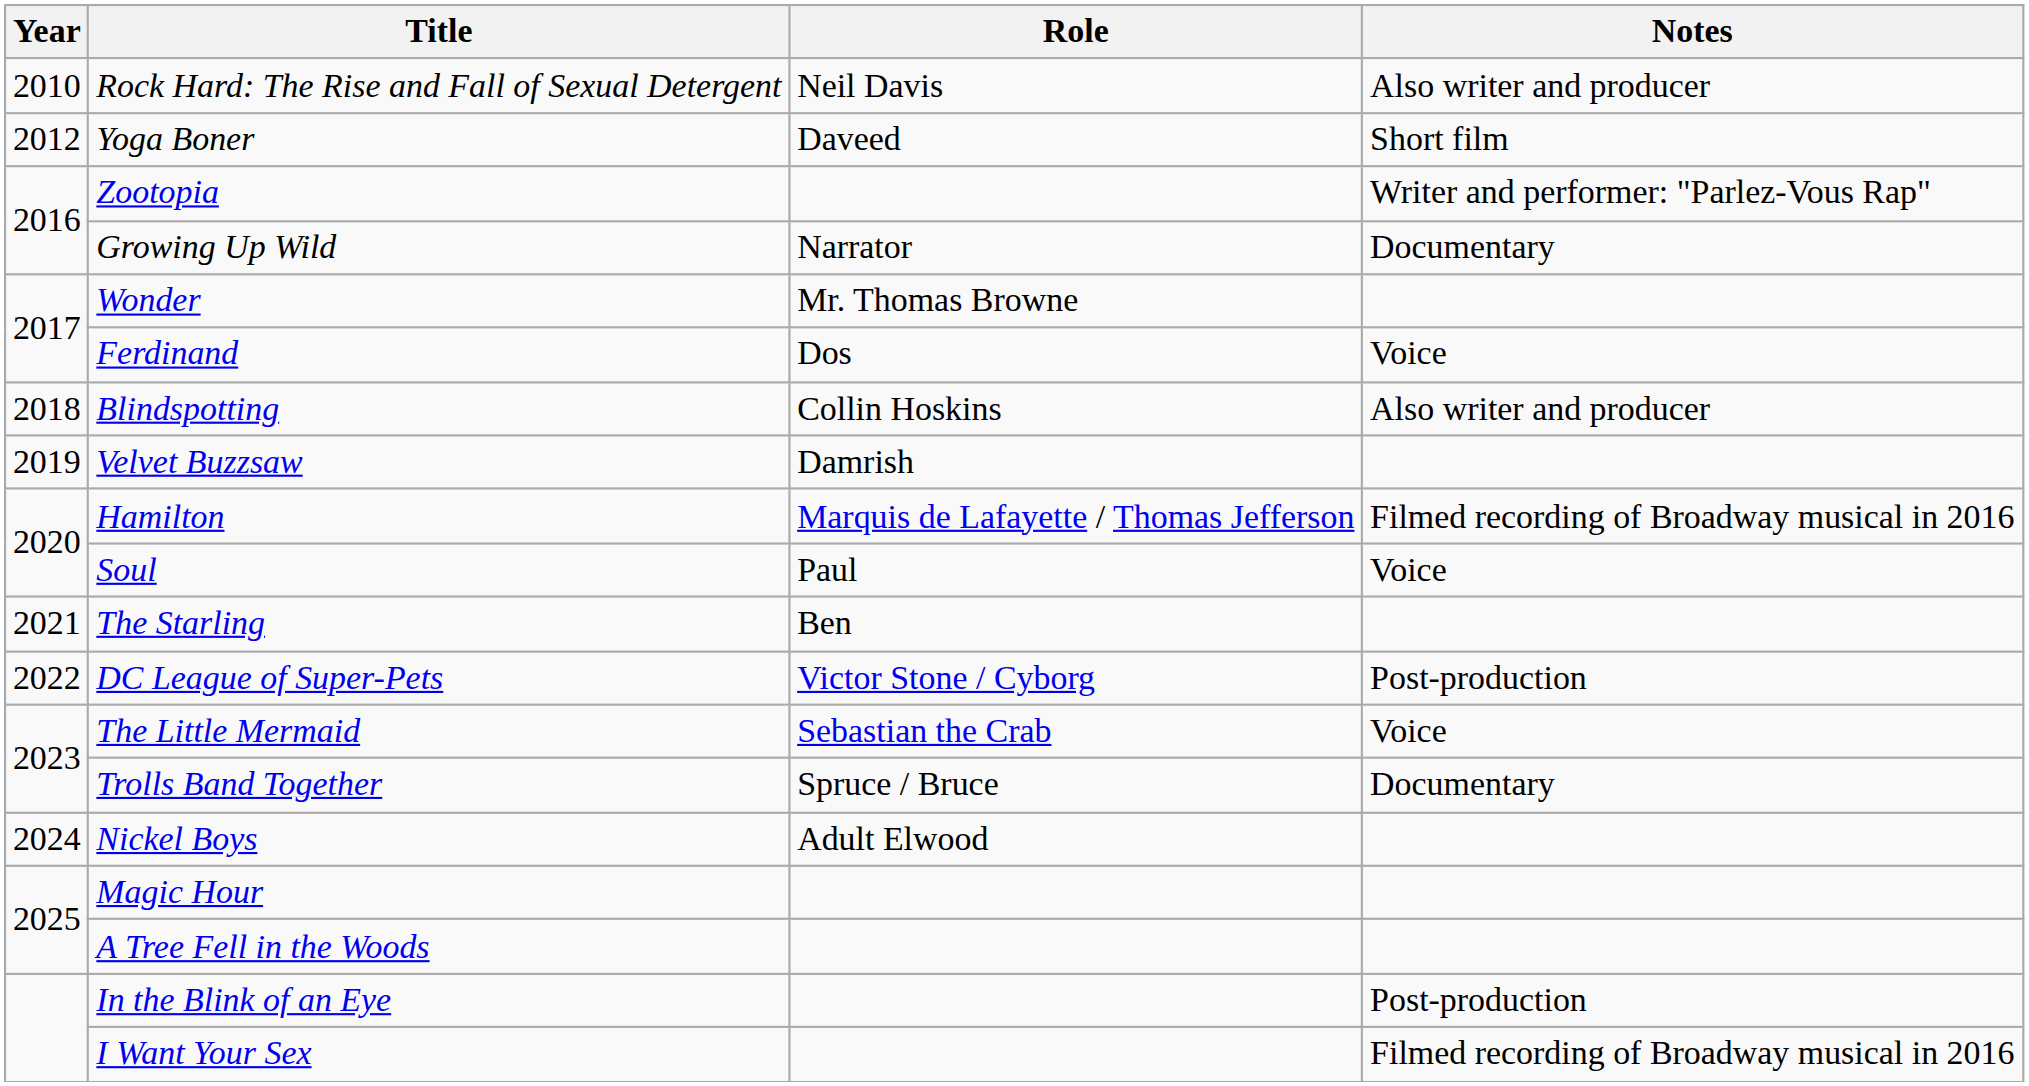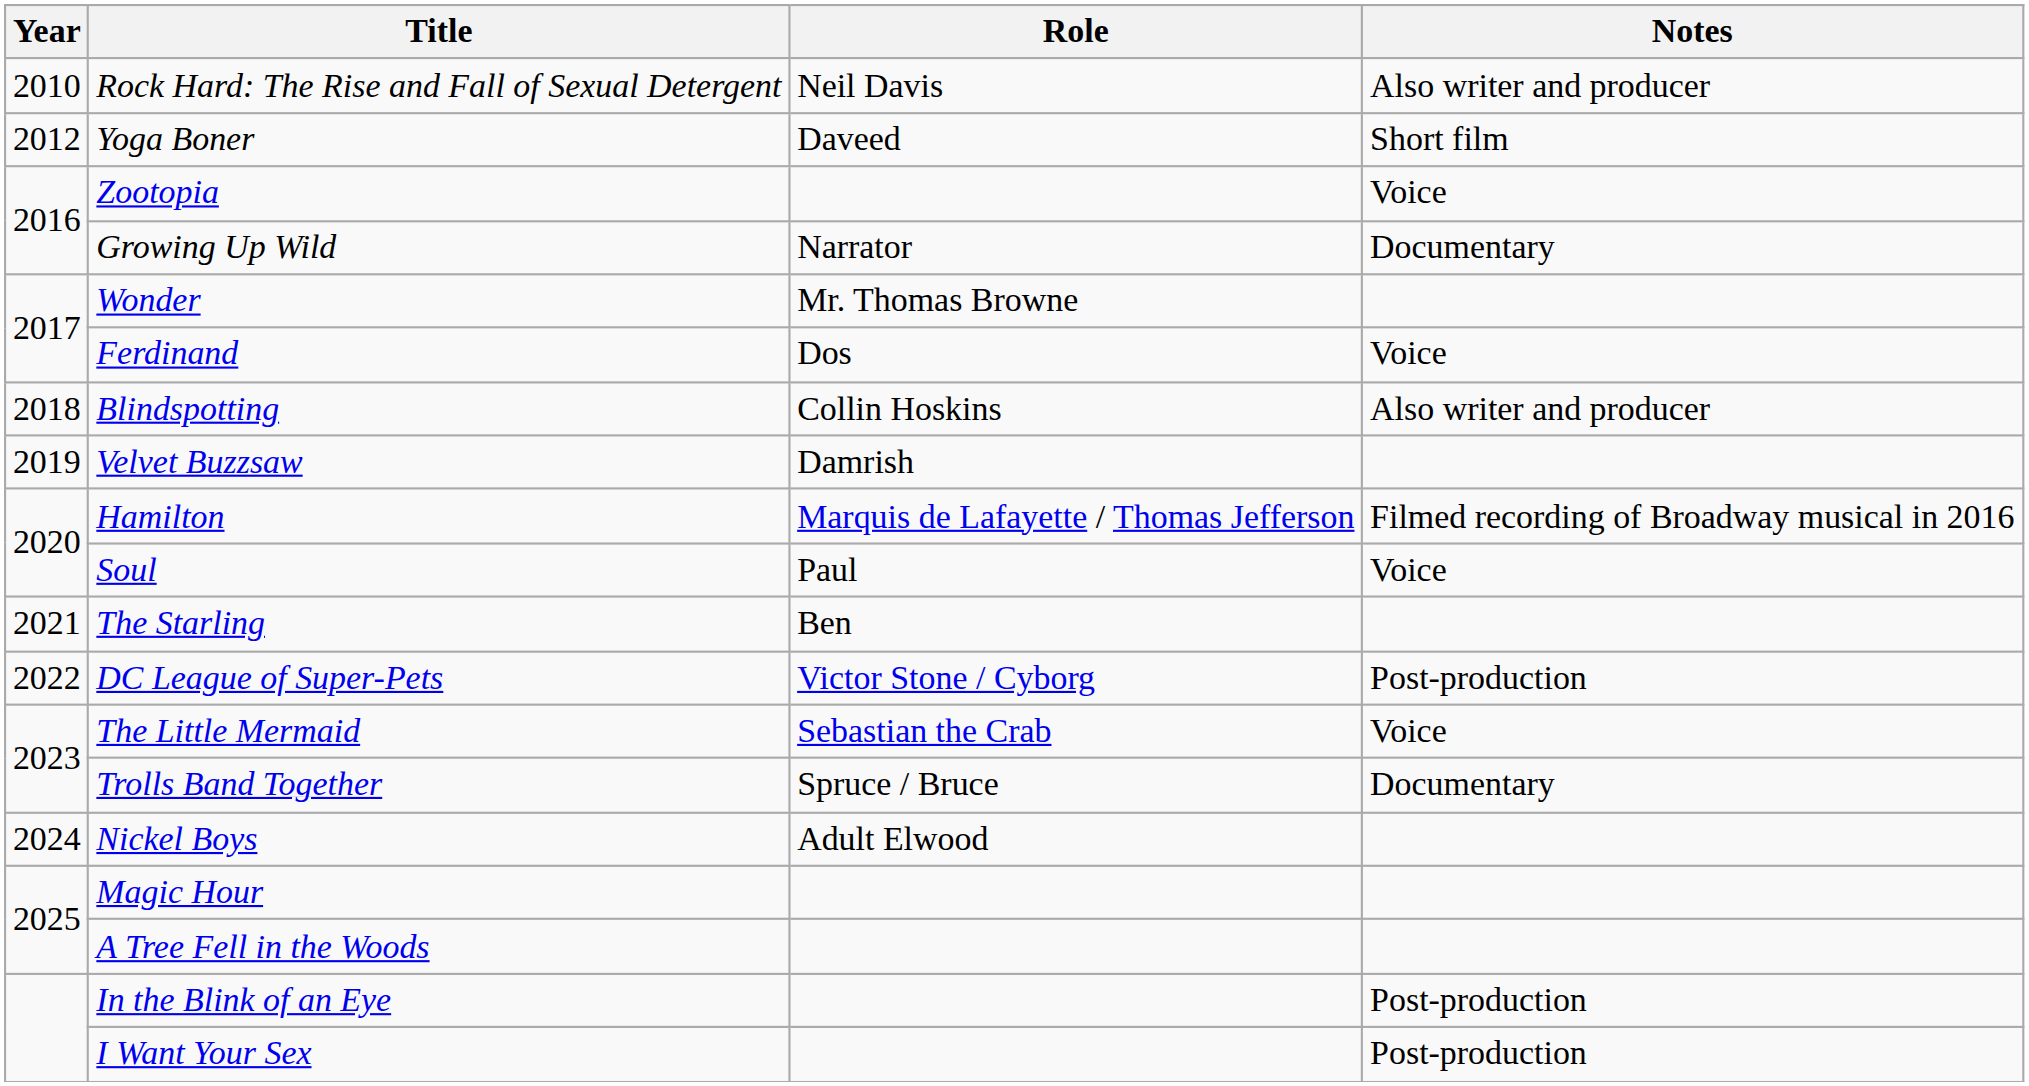Zootopia | Notes: Writer and performer: "Parlez-Vous Rap" -> Voice
I Want Your Sex | Notes: Filmed recording of Broadway musical in 2016 -> Post-production
